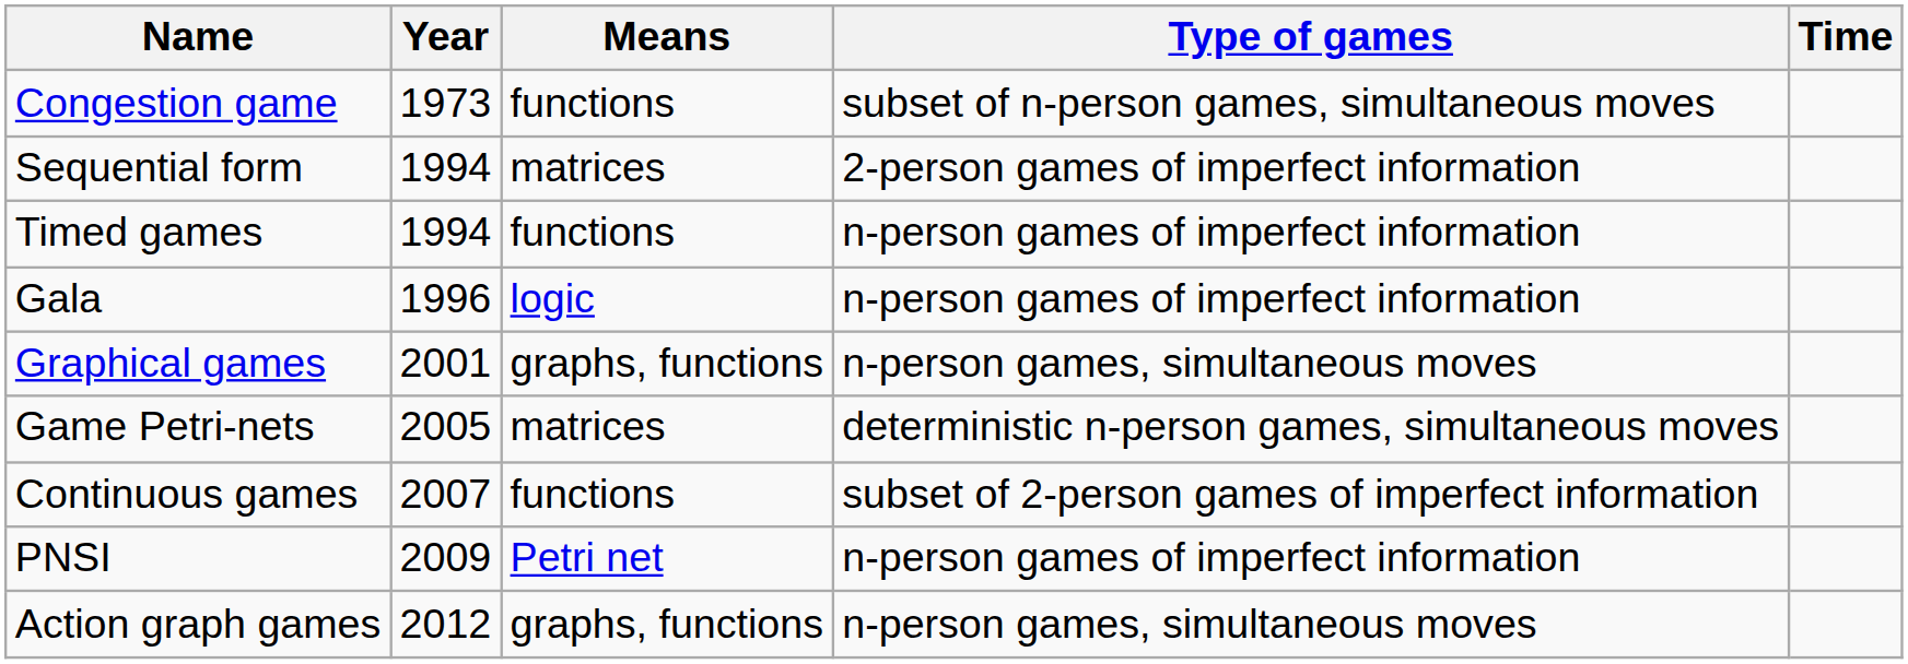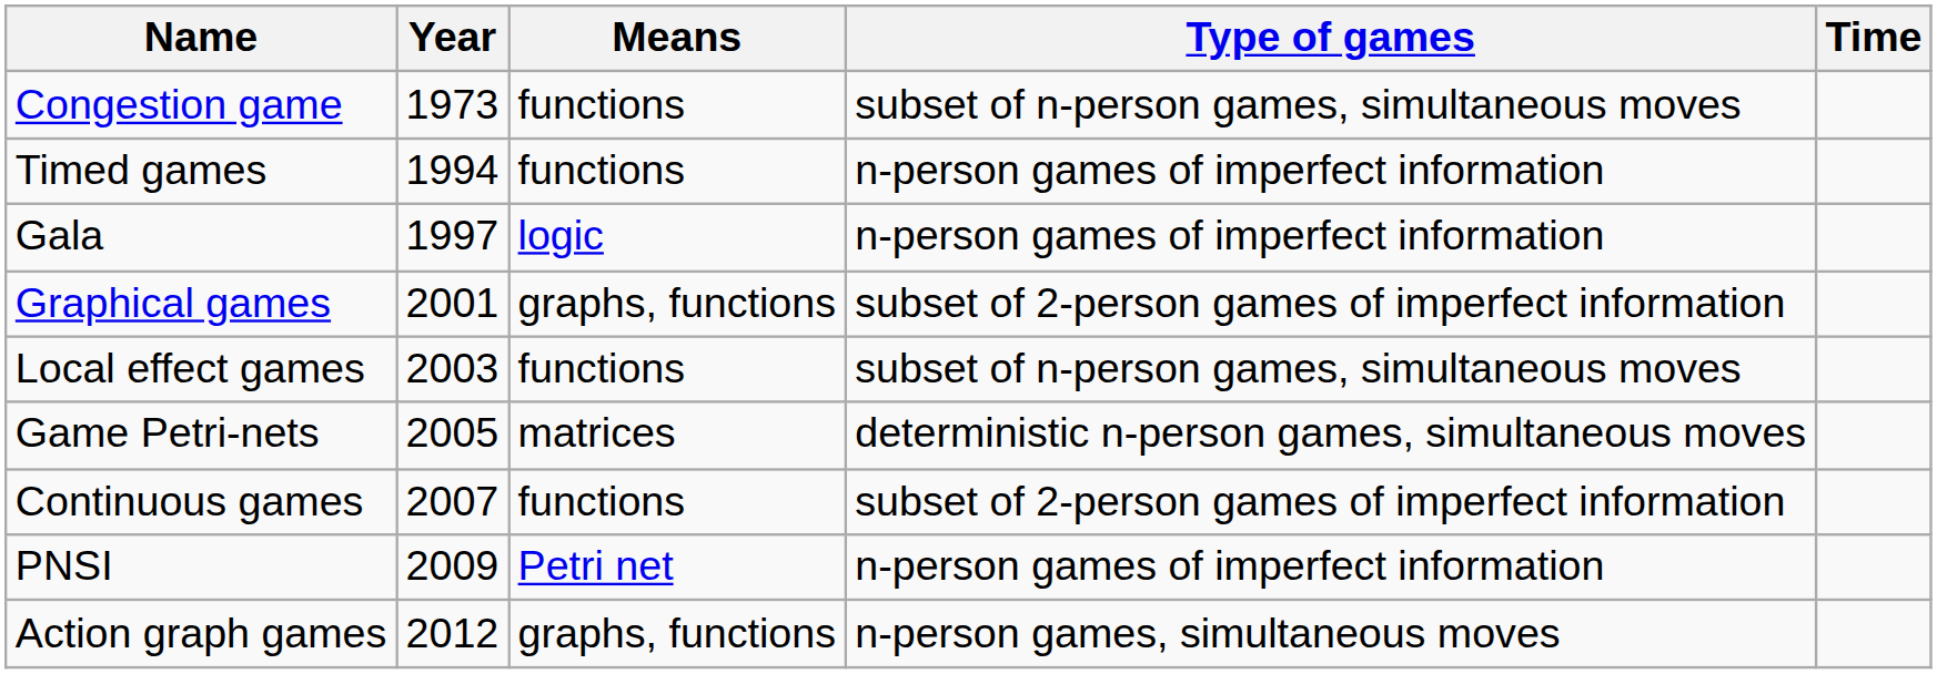- row: Sequential form | 1994 | matrices | 2-person games of imperfect information
Gala | Year: 1996 -> 1997
Graphical games | Type of games: n-person games, simultaneous moves -> subset of 2-person games of imperfect information
+ row: Local effect games | 2003 | functions | subset of n-person games, simultaneous moves
